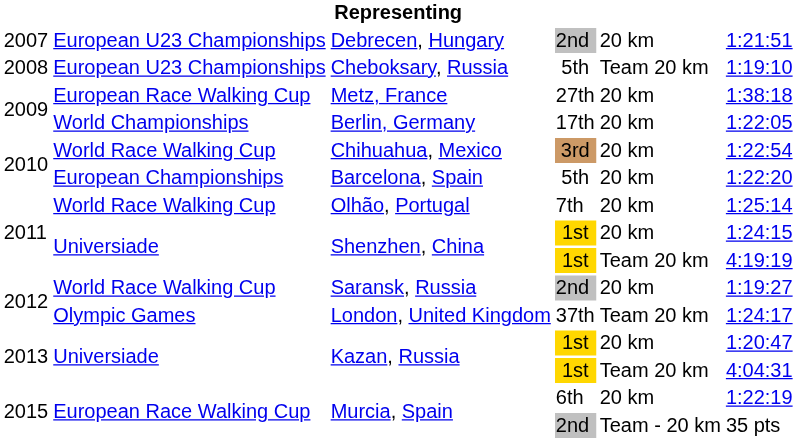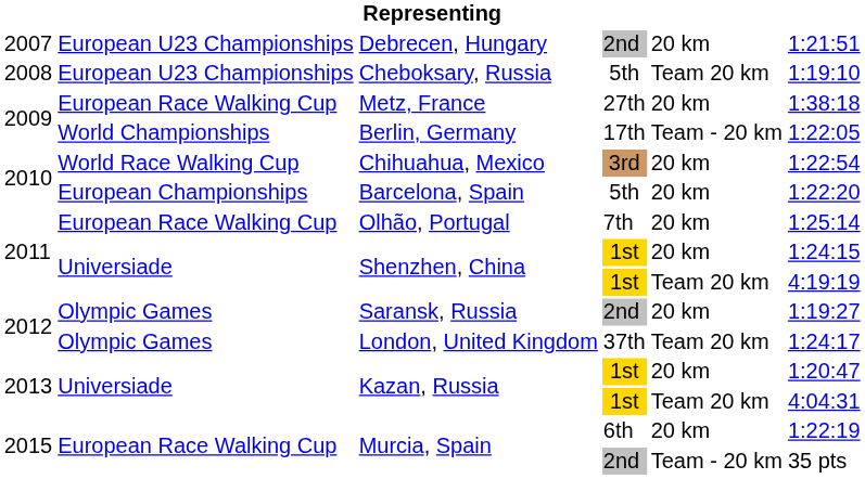Berlin, Germany | column 5: 20 km -> Team - 20 km
Olhão, Portugal | column 2: World Race Walking Cup -> European Race Walking Cup
Saransk, Russia | column 2: World Race Walking Cup -> Olympic Games
